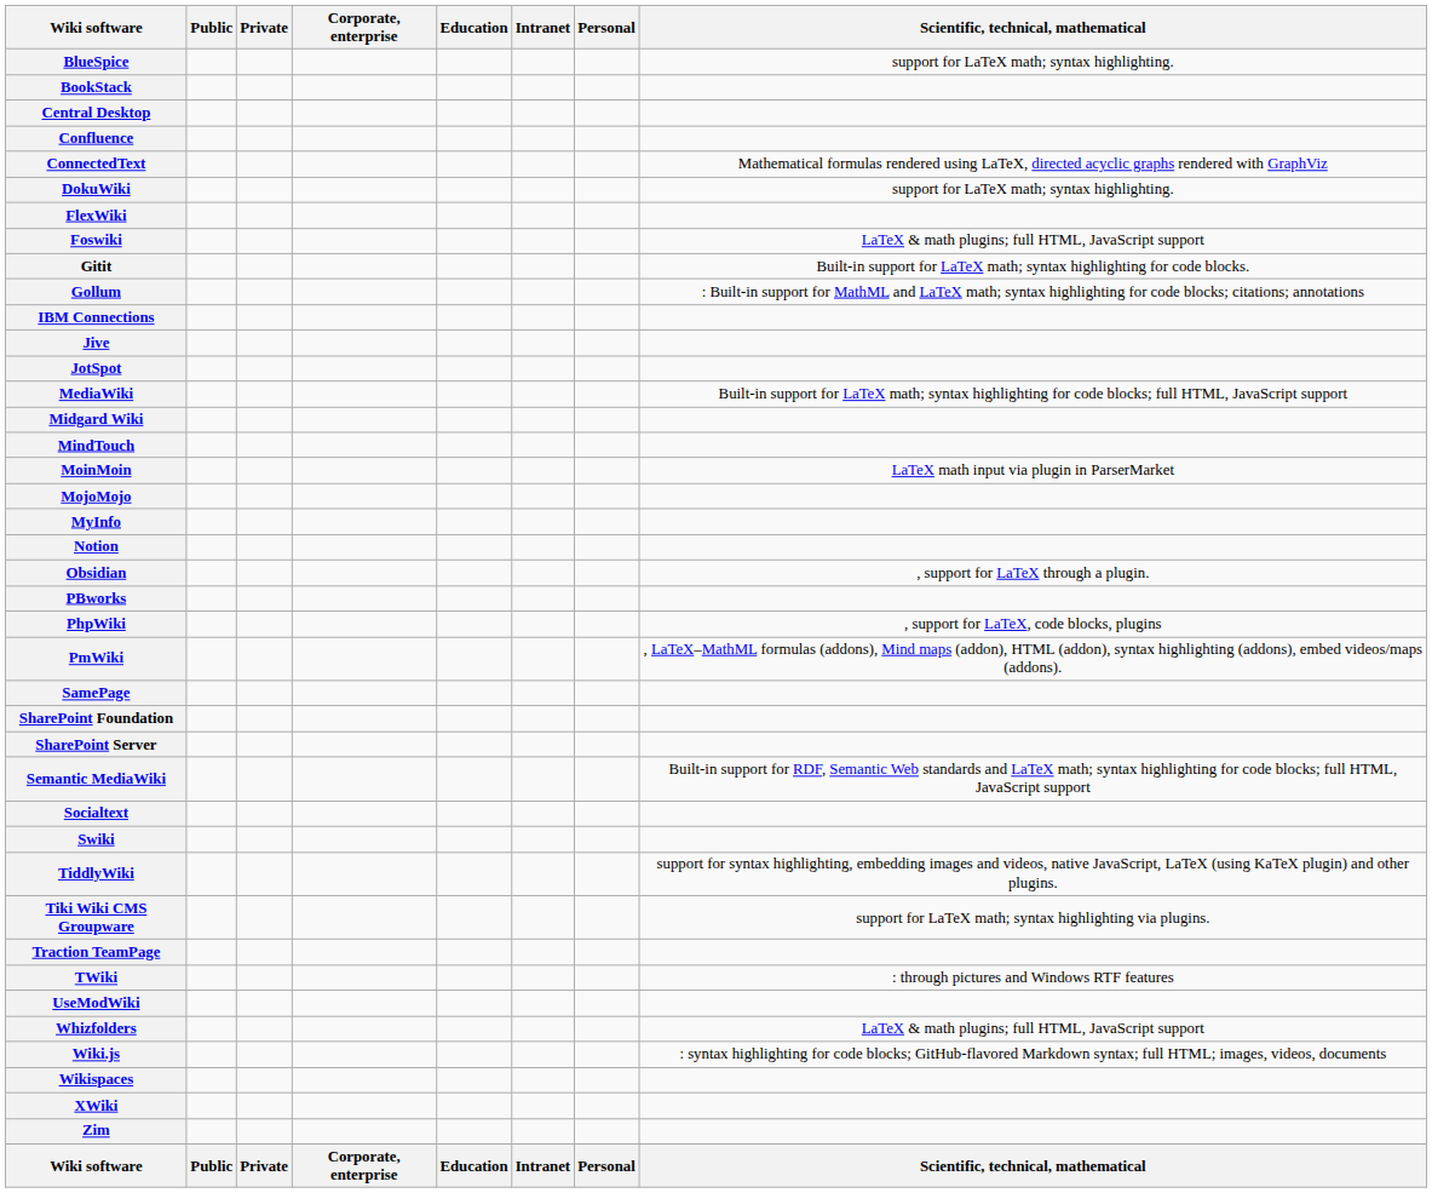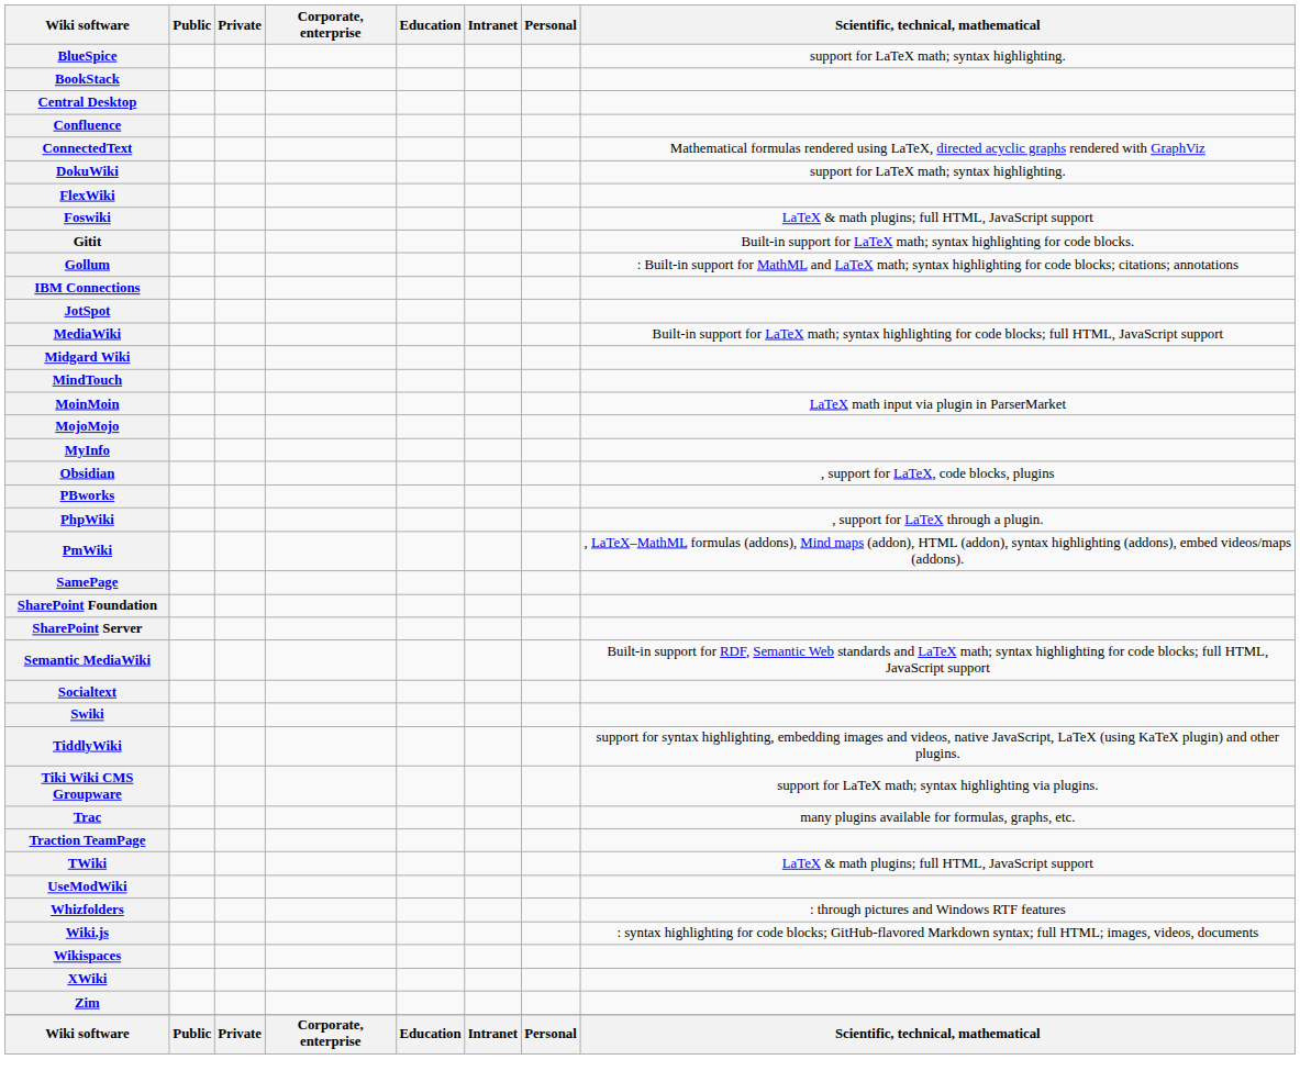- row: Jive
- row: Notion
Obsidian | Scientific, technical, mathematical: , support for LaTeX through a plugin. -> , support for LaTeX, code blocks, plugins
PhpWiki | Scientific, technical, mathematical: , support for LaTeX, code blocks, plugins -> , support for LaTeX through a plugin.
+ row: Trac | many plugins available for formulas, graphs, etc.
TWiki | Scientific, technical, mathematical: : through pictures and Windows RTF features -> LaTeX & math plugins; full HTML, JavaScript support
Whizfolders | Scientific, technical, mathematical: LaTeX & math plugins; full HTML, JavaScript support -> : through pictures and Windows RTF features
